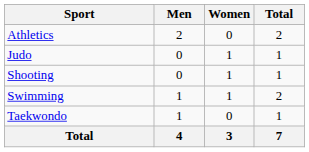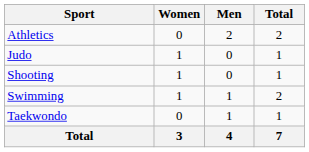columns swapped: Men <-> Women
